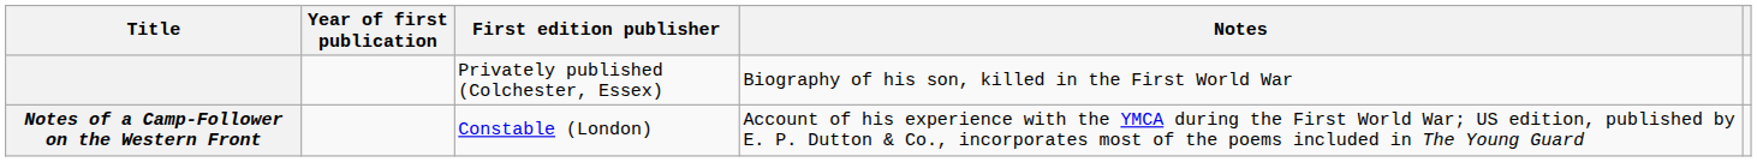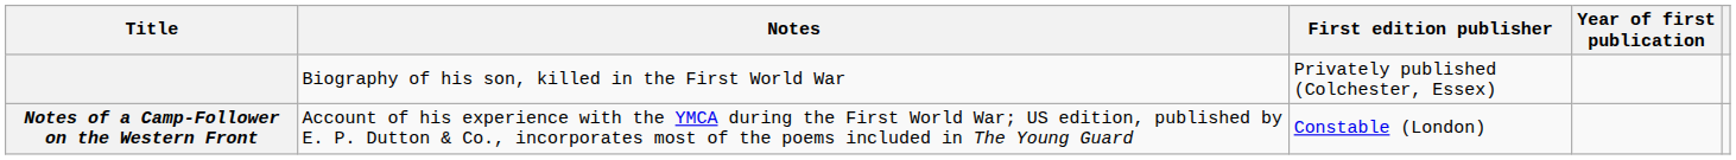columns swapped: Year of first publication <-> Notes
